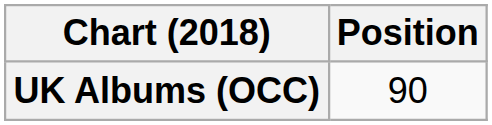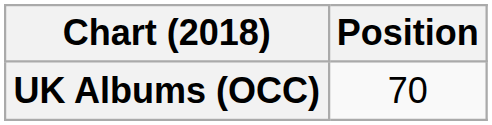UK Albums (OCC) | Position: 90 -> 70
